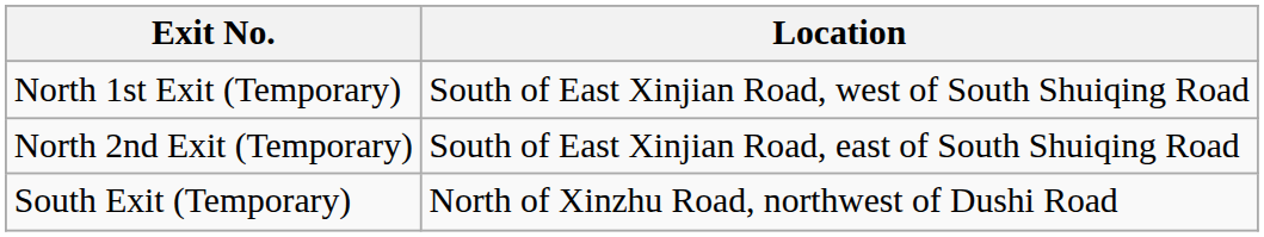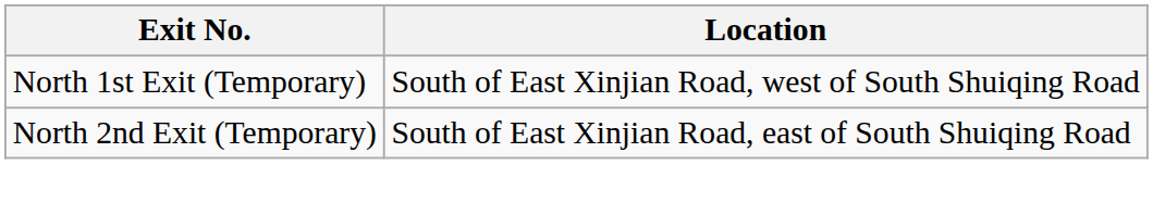- row: South Exit (Temporary) | North of Xinzhu Road, northwest of Dushi Road
